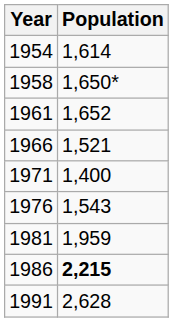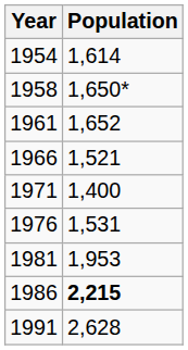1976 | Population: 1,543 -> 1,531
1981 | Population: 1,959 -> 1,953
